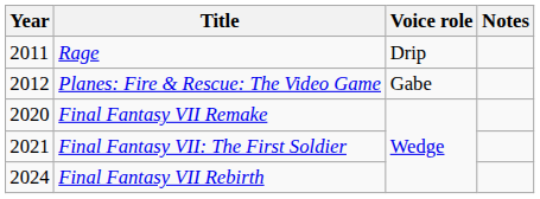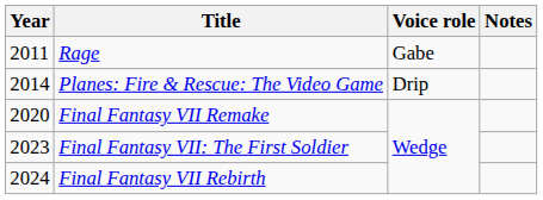Rage | Voice role: Drip -> Gabe
Planes: Fire & Rescue: The Video Game | Year: 2012 -> 2014
Planes: Fire & Rescue: The Video Game | Voice role: Gabe -> Drip
Final Fantasy VII: The First Soldier | Year: 2021 -> 2023
